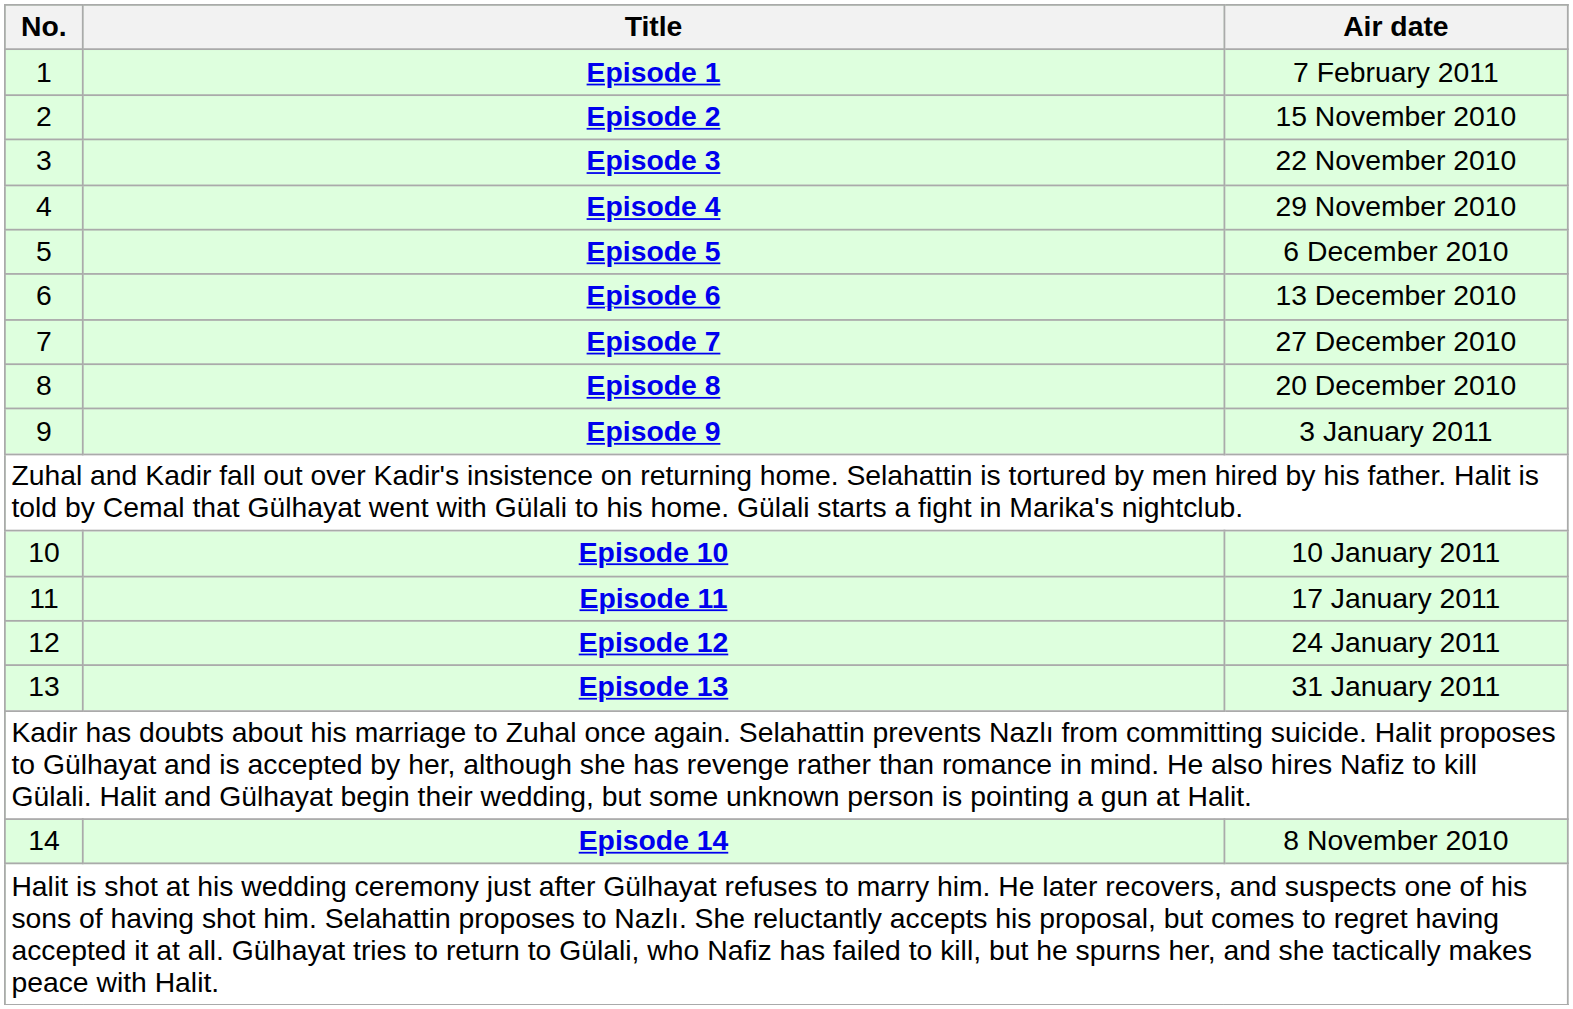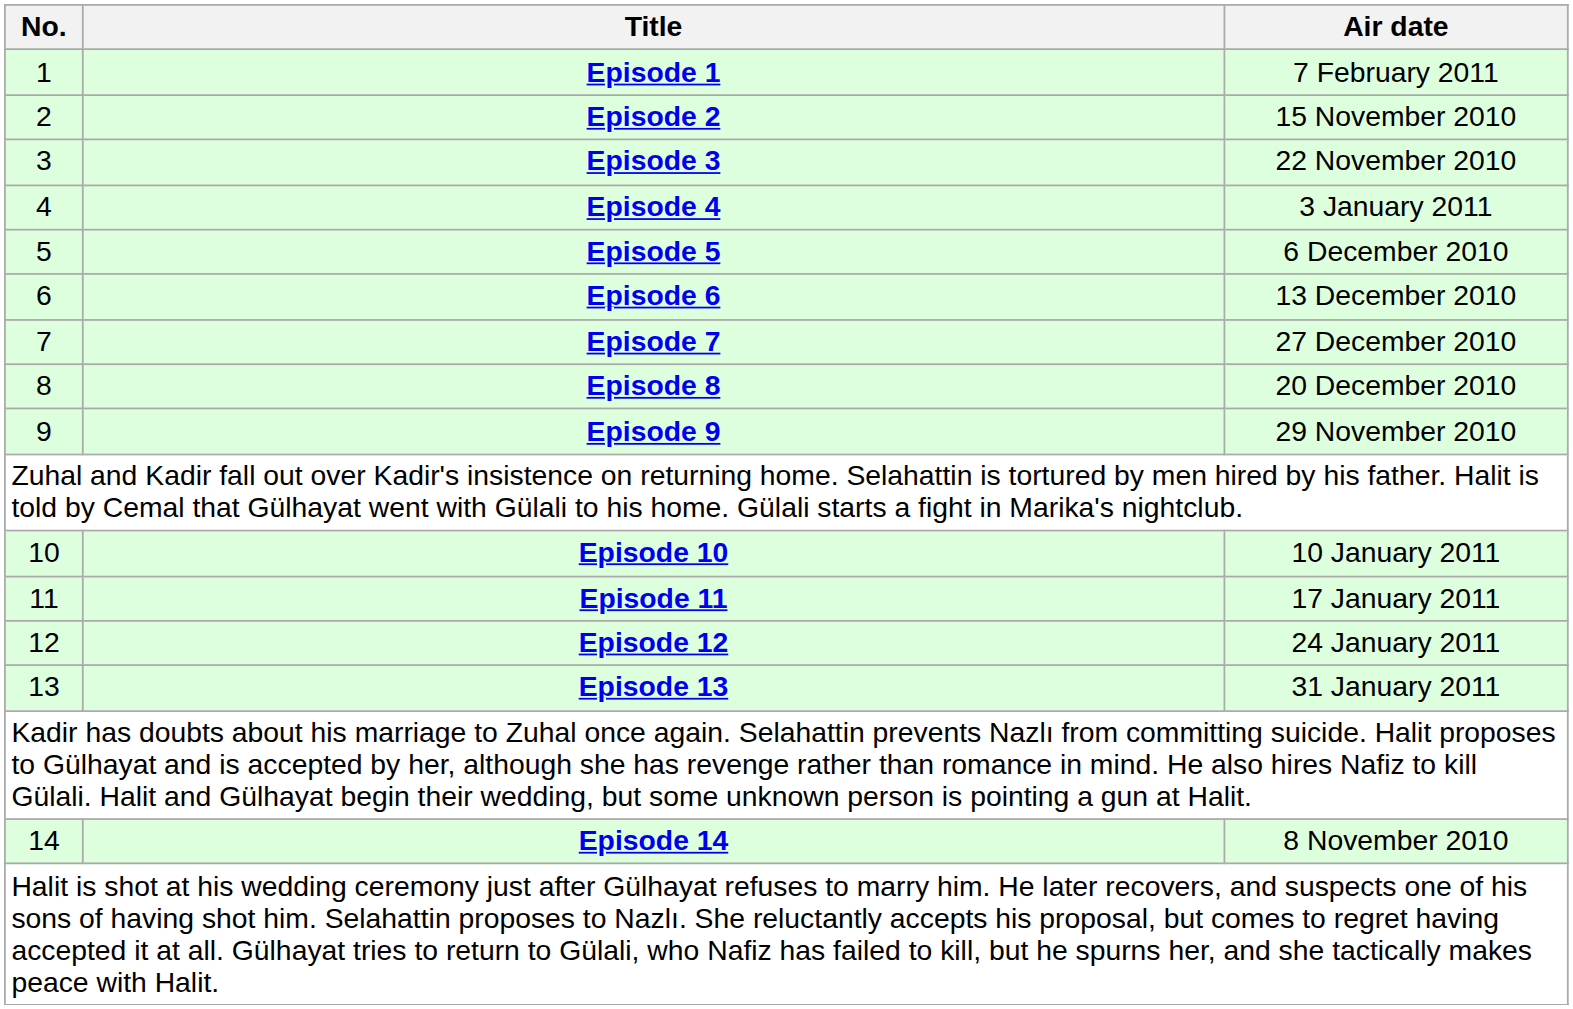Episode 4 | Air date: 29 November 2010 -> 3 January 2011
Episode 9 | Air date: 3 January 2011 -> 29 November 2010
